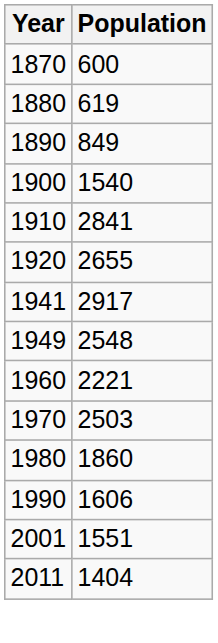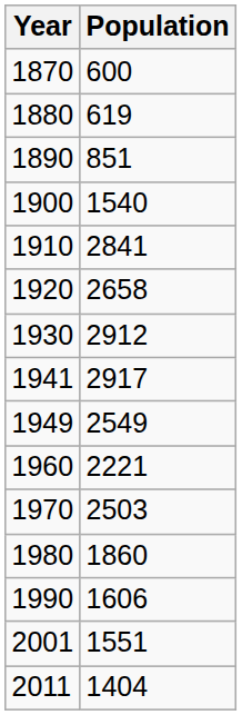1890 | Population: 849 -> 851
1920 | Population: 2655 -> 2658
+ row: 1930 | 2912
1949 | Population: 2548 -> 2549
